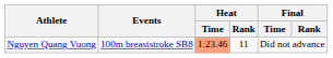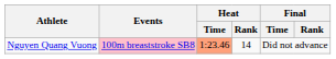Nguyen Quang Vuong | Events: no background -> pink background
Nguyen Quang Vuong | Heat / Rank: 11 -> 14
